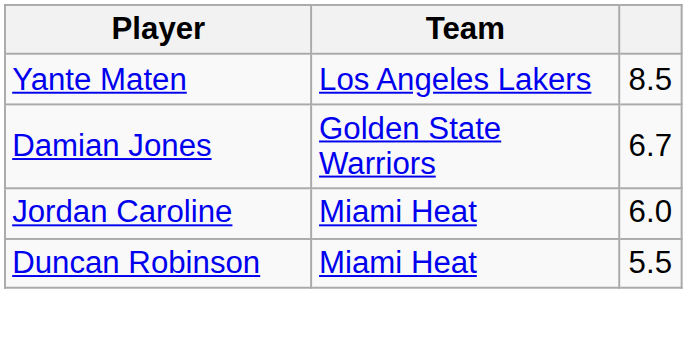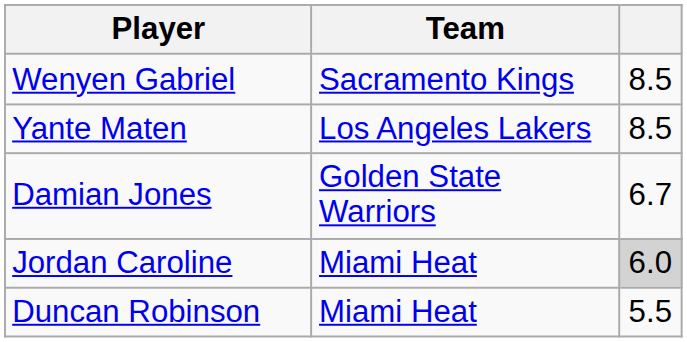+ row: Wenyen Gabriel | Sacramento Kings | 8.5
Jordan Caroline | column 3: no background -> lightgrey background
